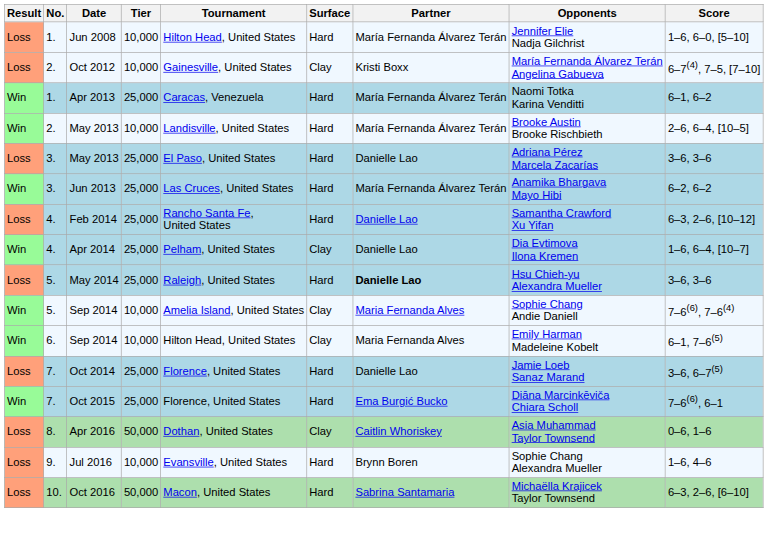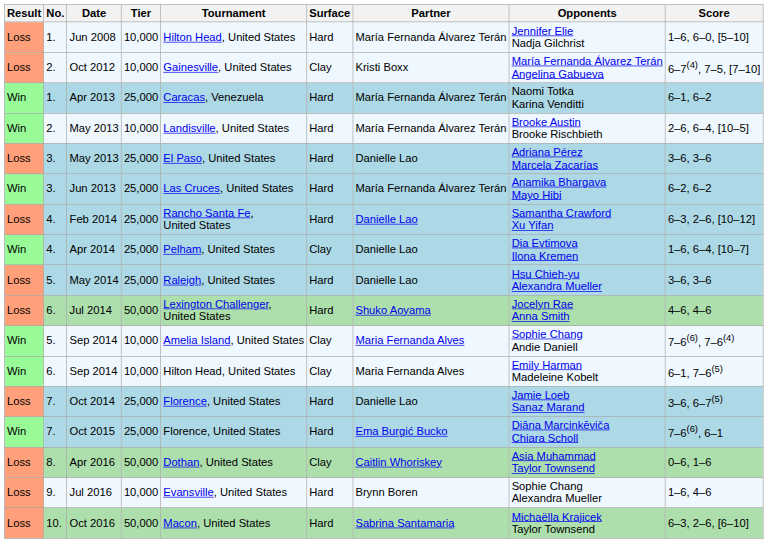May 2014 | Partner: bold -> normal
+ row: Loss | 6. | Jul 2014 | 50,000 | Lexington Challenger, United States | Hard | Shuko Aoyama | Jocelyn Rae Anna Smith | 4–6, 4–6
